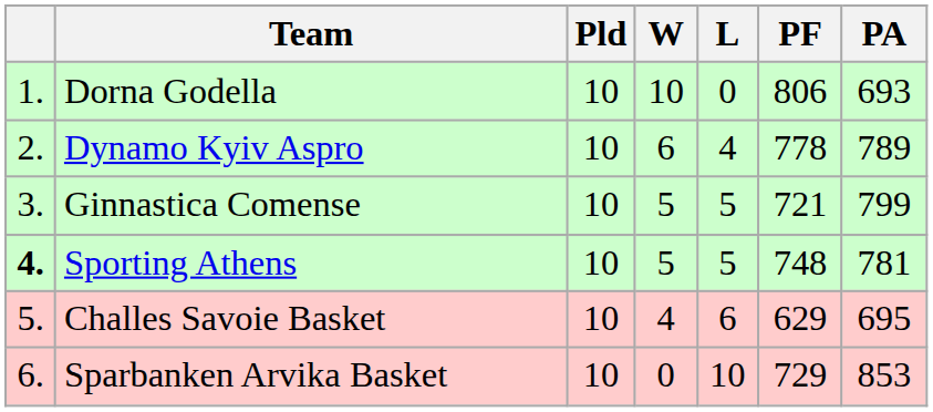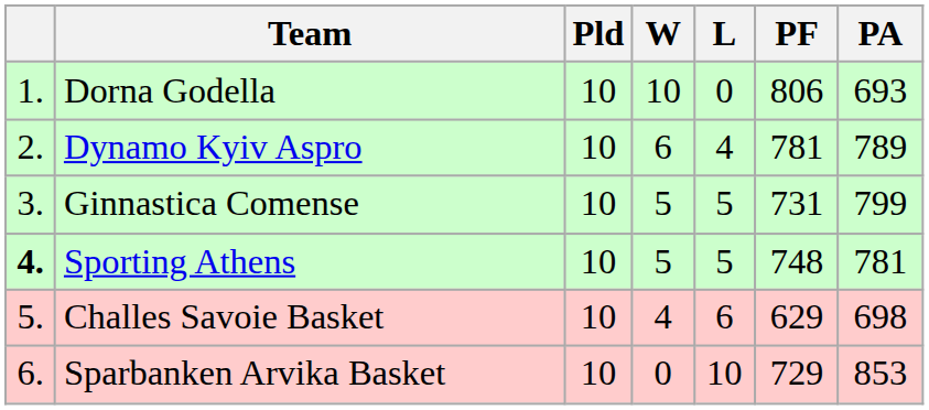Dynamo Kyiv Aspro | PF: 778 -> 781
Ginnastica Comense | PF: 721 -> 731
Challes Savoie Basket | PA: 695 -> 698
